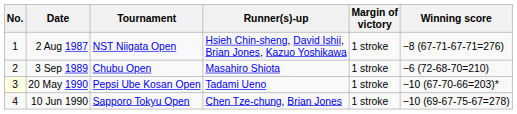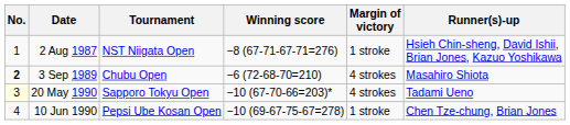columns swapped: Winning score <-> Runner(s)-up
3 Sep 1989 | No.: normal -> bold
3 Sep 1989 | Margin of victory: 1 stroke -> 4 strokes
20 May 1990 | Tournament: Pepsi Ube Kosan Open -> Sapporo Tokyu Open
20 May 1990 | Margin of victory: 1 stroke -> 4 strokes
10 Jun 1990 | Tournament: Sapporo Tokyu Open -> Pepsi Ube Kosan Open
